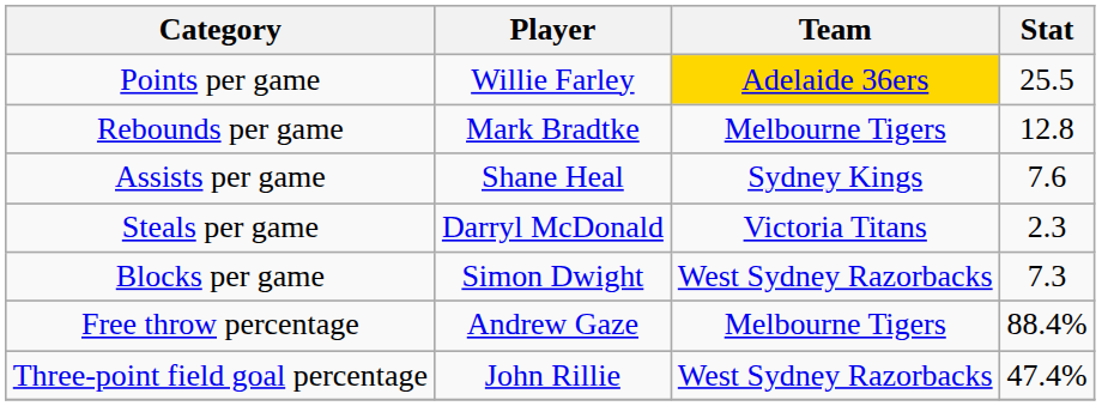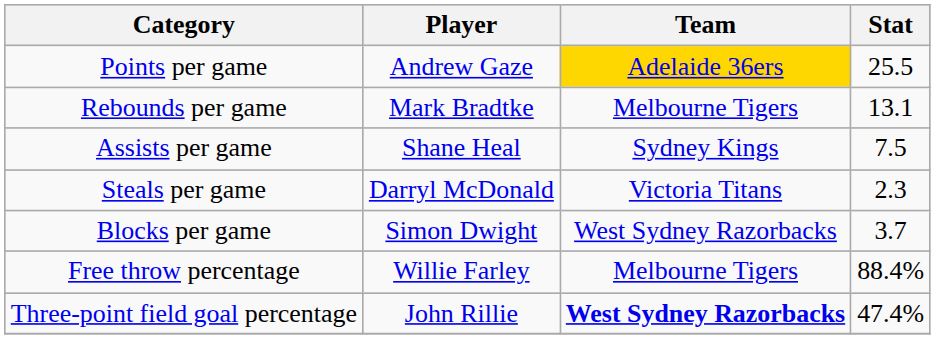Points per game | Player: Willie Farley -> Andrew Gaze
Rebounds per game | Stat: 12.8 -> 13.1
Assists per game | Stat: 7.6 -> 7.5
Blocks per game | Stat: 7.3 -> 3.7
Free throw percentage | Player: Andrew Gaze -> Willie Farley
Three-point field goal percentage | Team: normal -> bold
